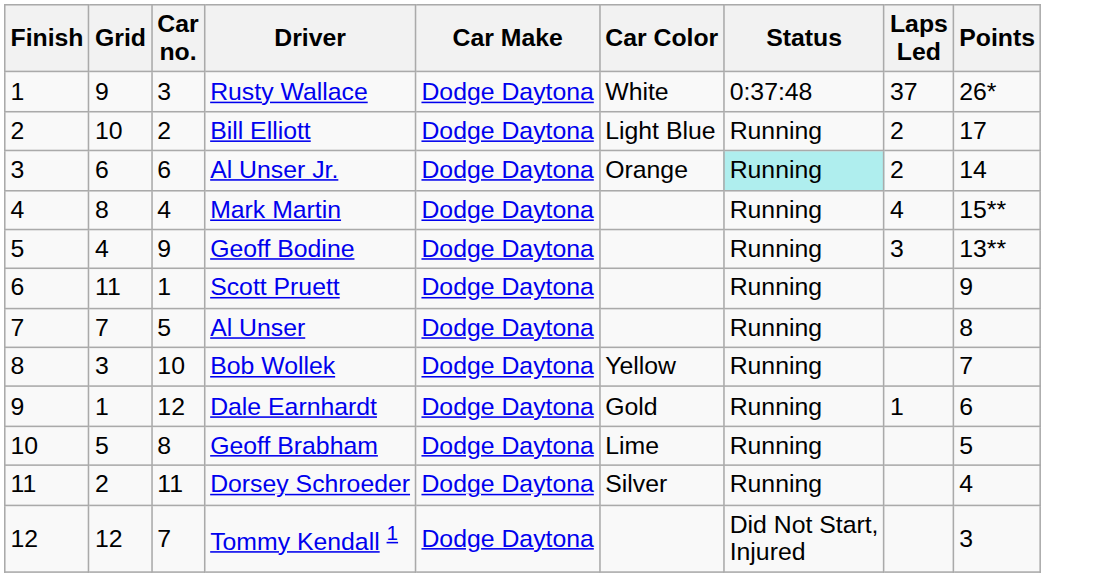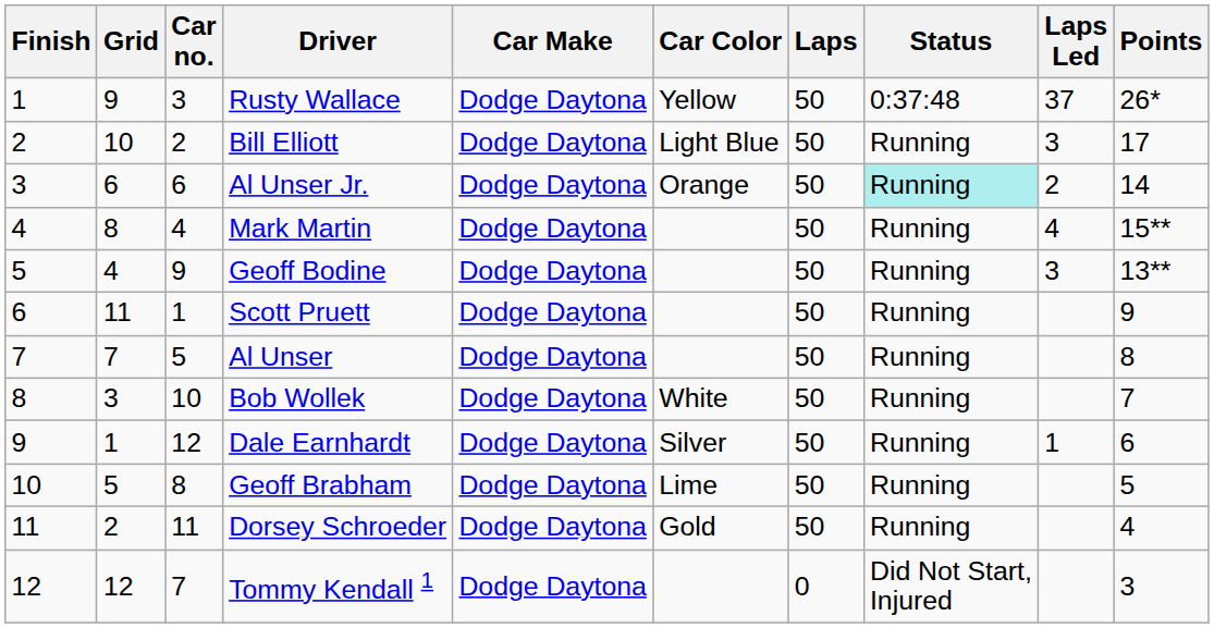+ column: Laps | 50 | 50 | 50 | 50 | 50 | 50 | 50 | 50 | 50 | 50 | 50 | 0
Rusty Wallace | Car Color: White -> Yellow
Bill Elliott | Laps Led: 2 -> 3
Bob Wollek | Car Color: Yellow -> White
Dale Earnhardt | Car Color: Gold -> Silver
Dorsey Schroeder | Car Color: Silver -> Gold
